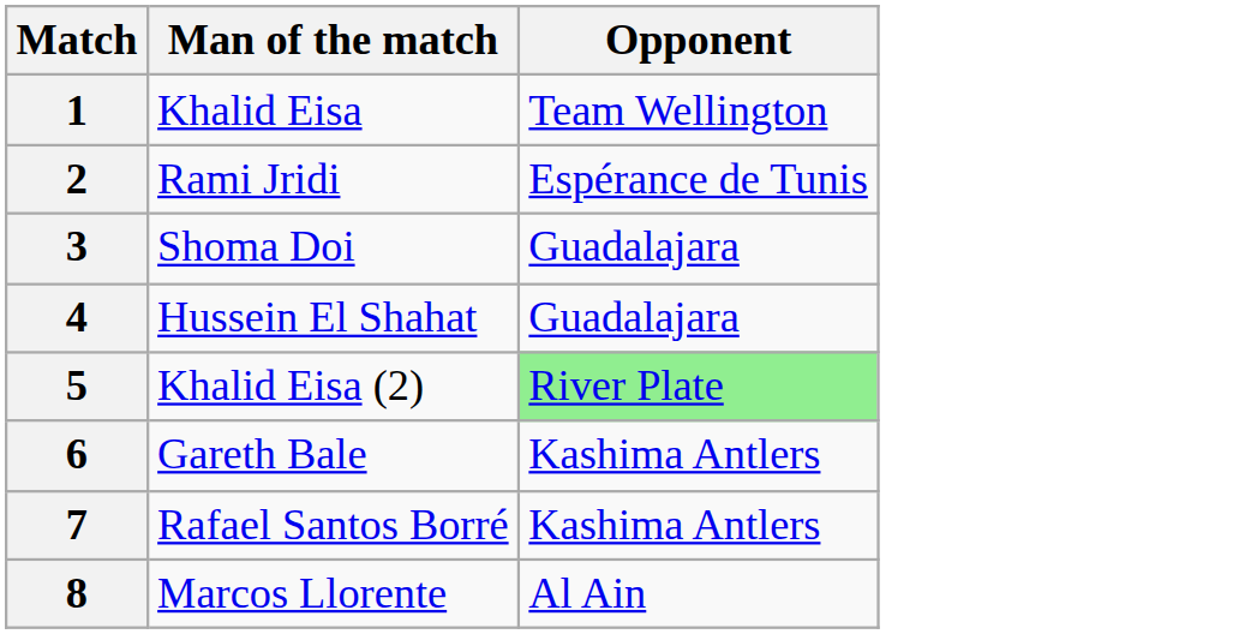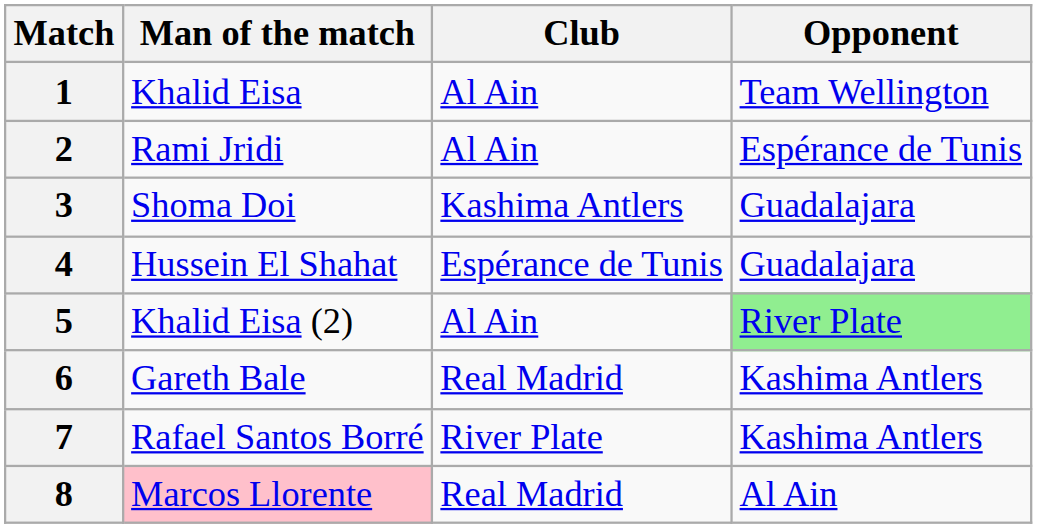+ column: Club | Al Ain | Al Ain | Kashima Antlers | Espérance de Tunis | Al Ain | Real Madrid | River Plate | Real Madrid
8 | Man of the match: no background -> pink background
